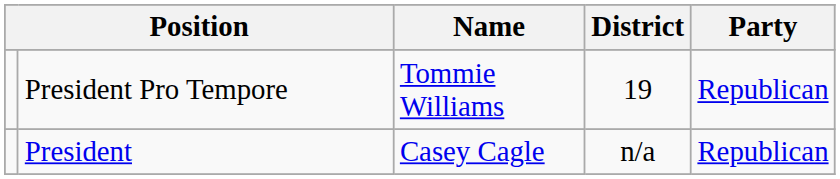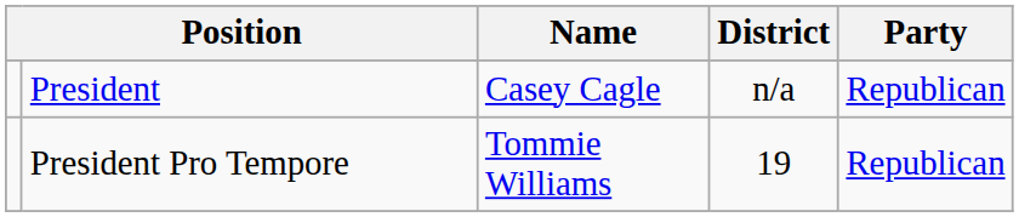rows swapped: President <-> President Pro Tempore
